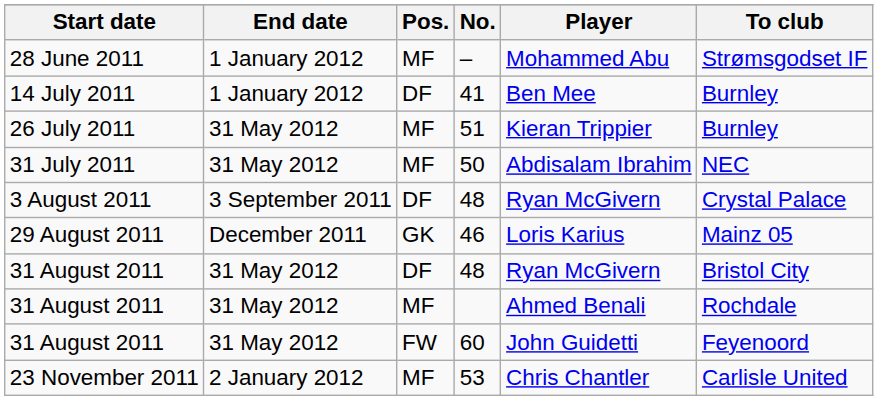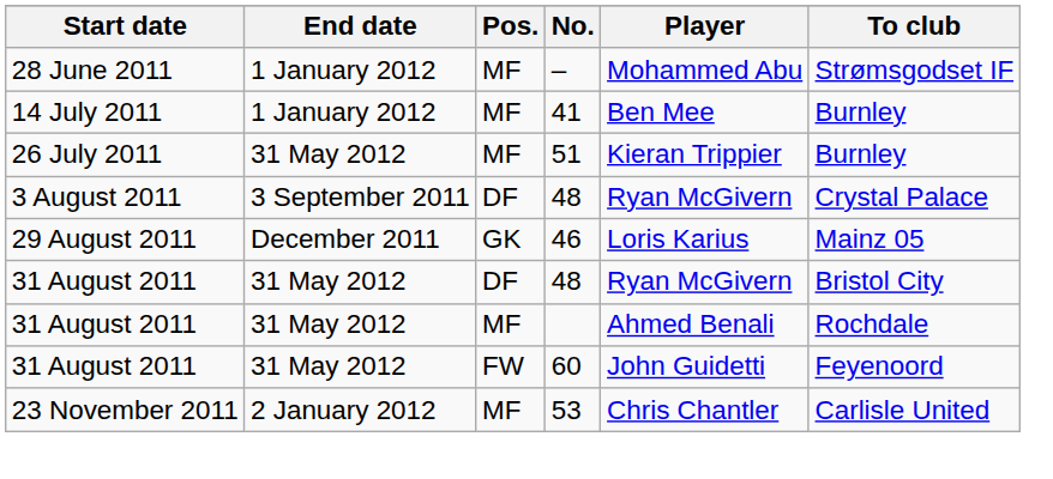41 | Pos.: DF -> MF
- row: 31 July 2011 | 31 May 2012 | MF | 50 | Abdisalam Ibrahim | NEC
